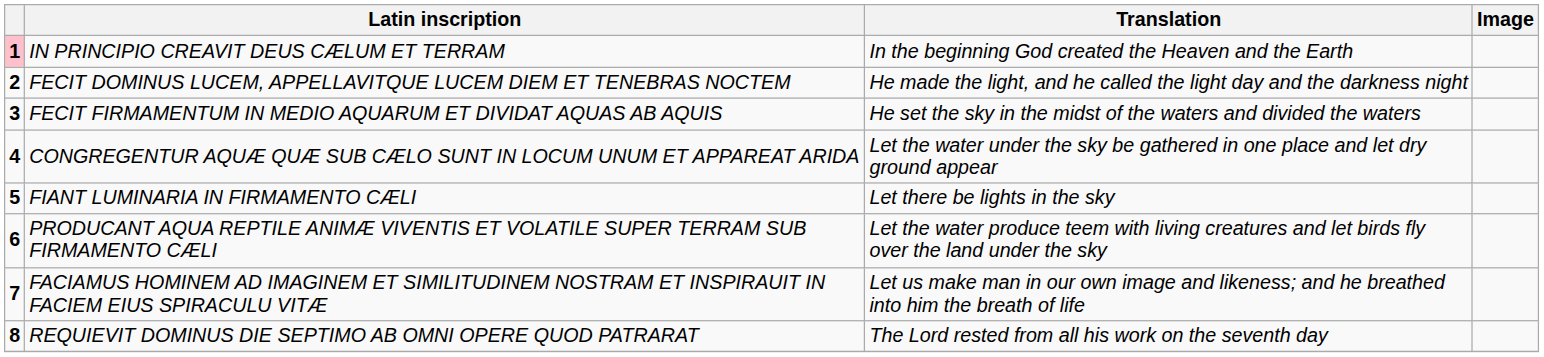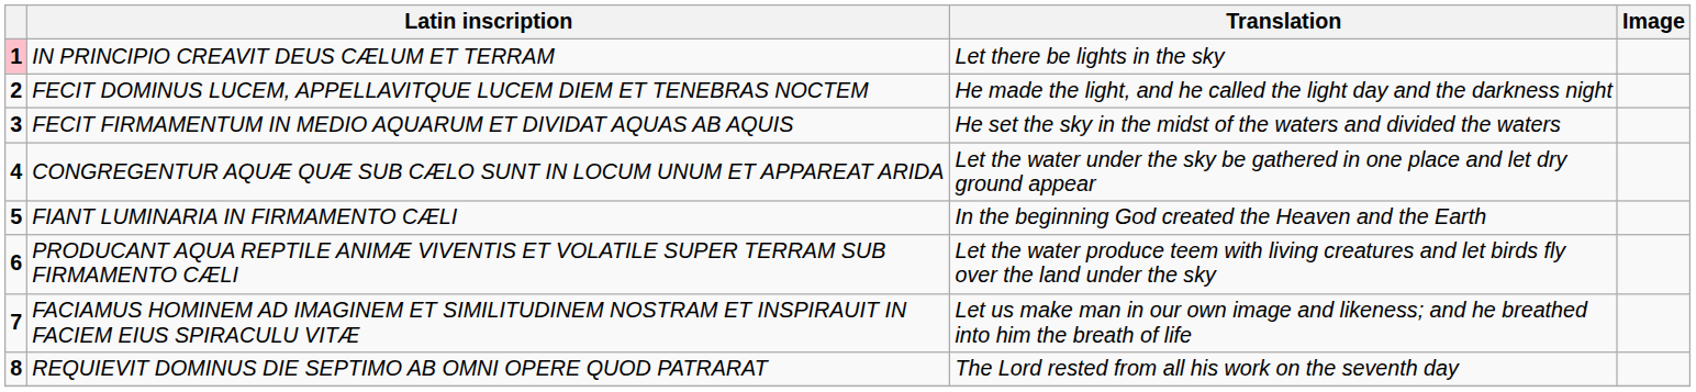IN PRINCIPIO CREAVIT DEUS CÆLUM ET TERRAM | Translation: In the beginning God created the Heaven and the Earth -> Let there be lights in the sky
FIANT LUMINARIA IN FIRMAMENTO CÆLI | Translation: Let there be lights in the sky -> In the beginning God created the Heaven and the Earth
